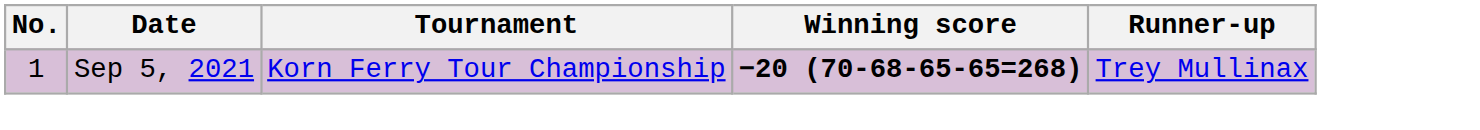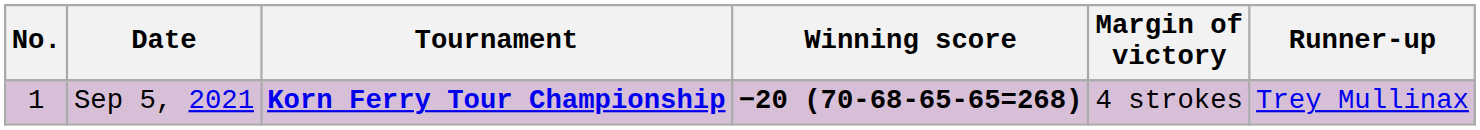+ column: Margin of victory | 4 strokes
Sep 5, 2021 | Tournament: normal -> bold
